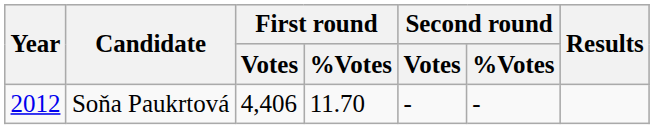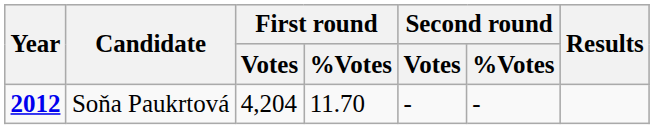Soňa Paukrtová | Year: normal -> bold
Soňa Paukrtová | First round / Votes: 4,406 -> 4,204
